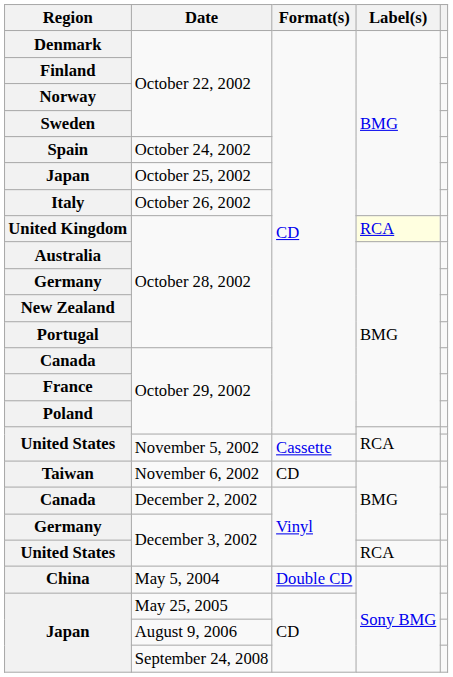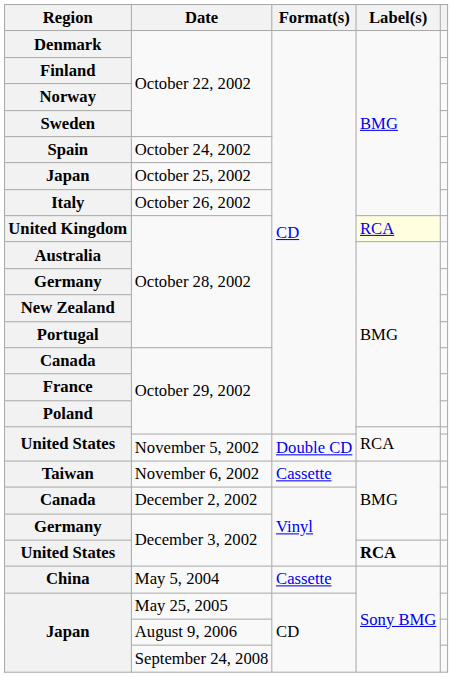United States / November 5, 2002 | Format(s): Cassette -> Double CD
Taiwan | Format(s): CD -> Cassette
United States / December 3, 2002 | Label(s): normal -> bold
China | Format(s): Double CD -> Cassette
